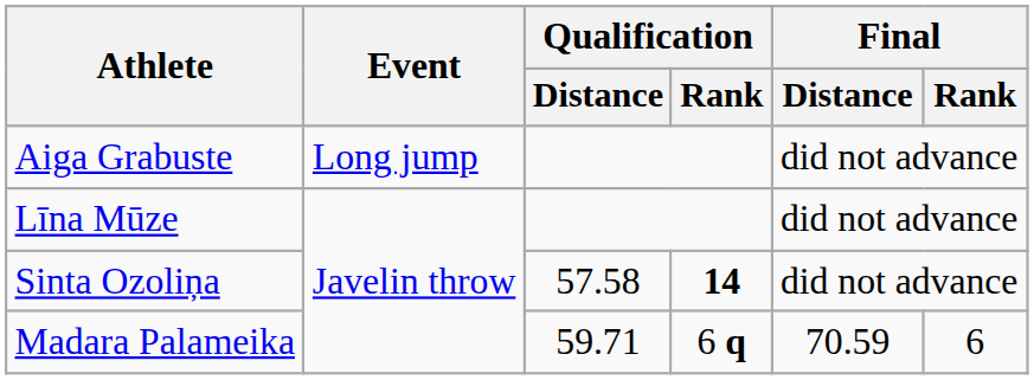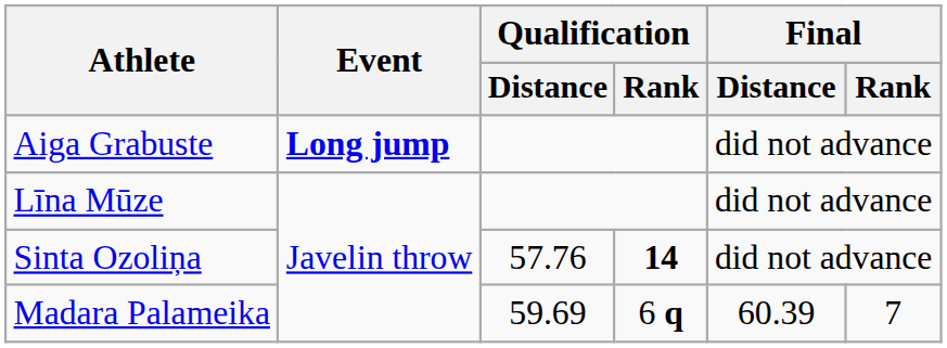Aiga Grabuste | Event: normal -> bold
Sinta Ozoliņa | Qualification / Distance: 57.58 -> 57.76
Madara Palameika | Qualification / Distance: 59.71 -> 59.69
Madara Palameika | Final / Distance: 70.59 -> 60.39
Madara Palameika | Final / Rank: 6 -> 7
